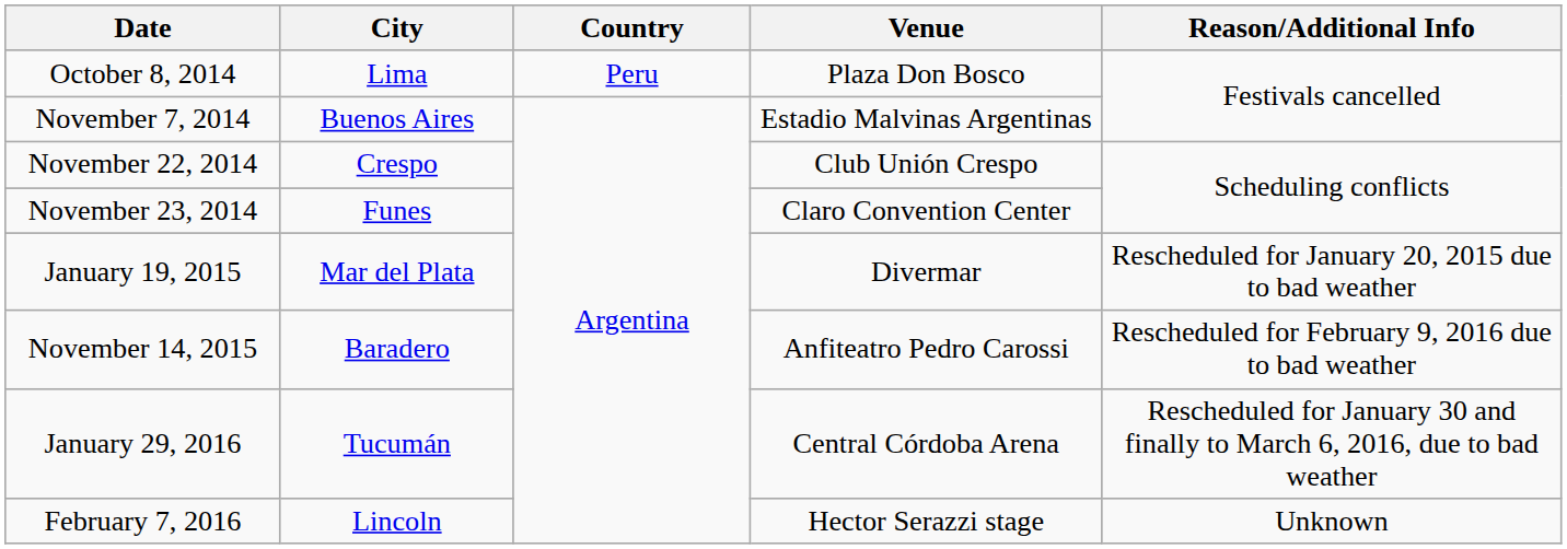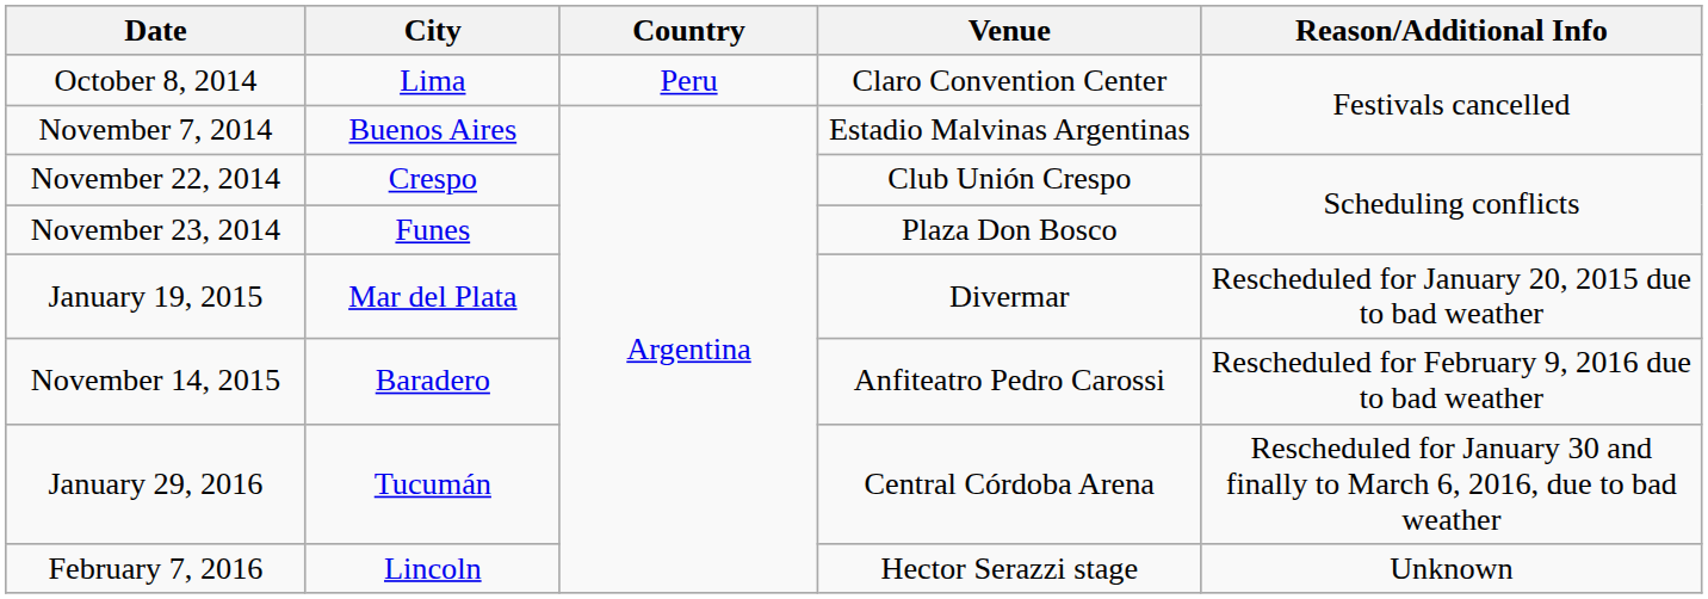October 8, 2014 | Venue: Plaza Don Bosco -> Claro Convention Center
November 23, 2014 | Venue: Claro Convention Center -> Plaza Don Bosco
